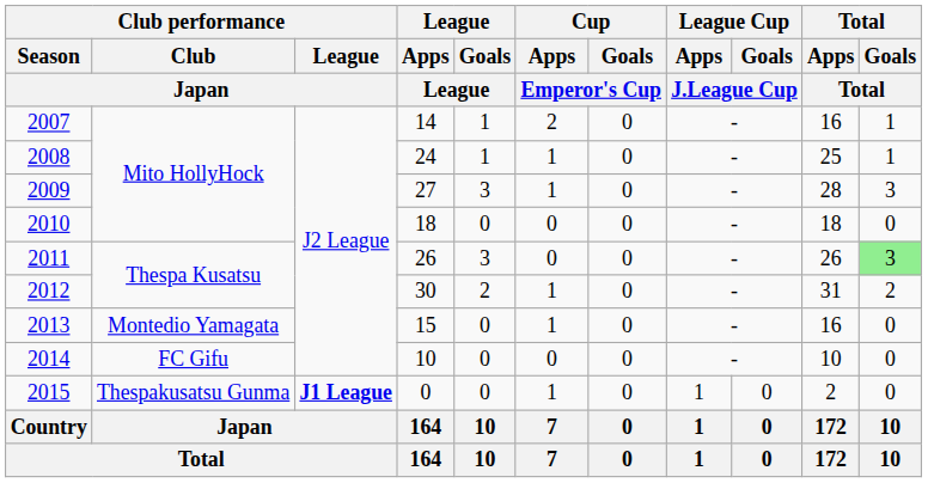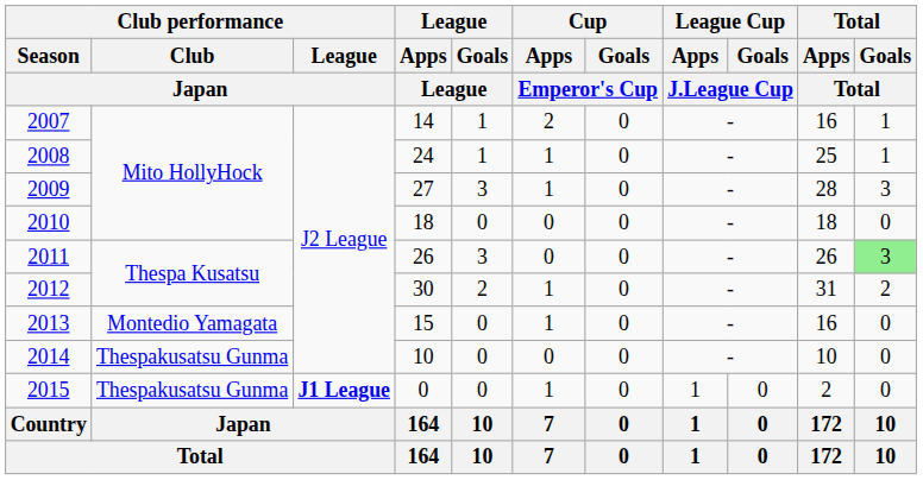2014 | Club performance / Club / Japan: FC Gifu -> Thespakusatsu Gunma
